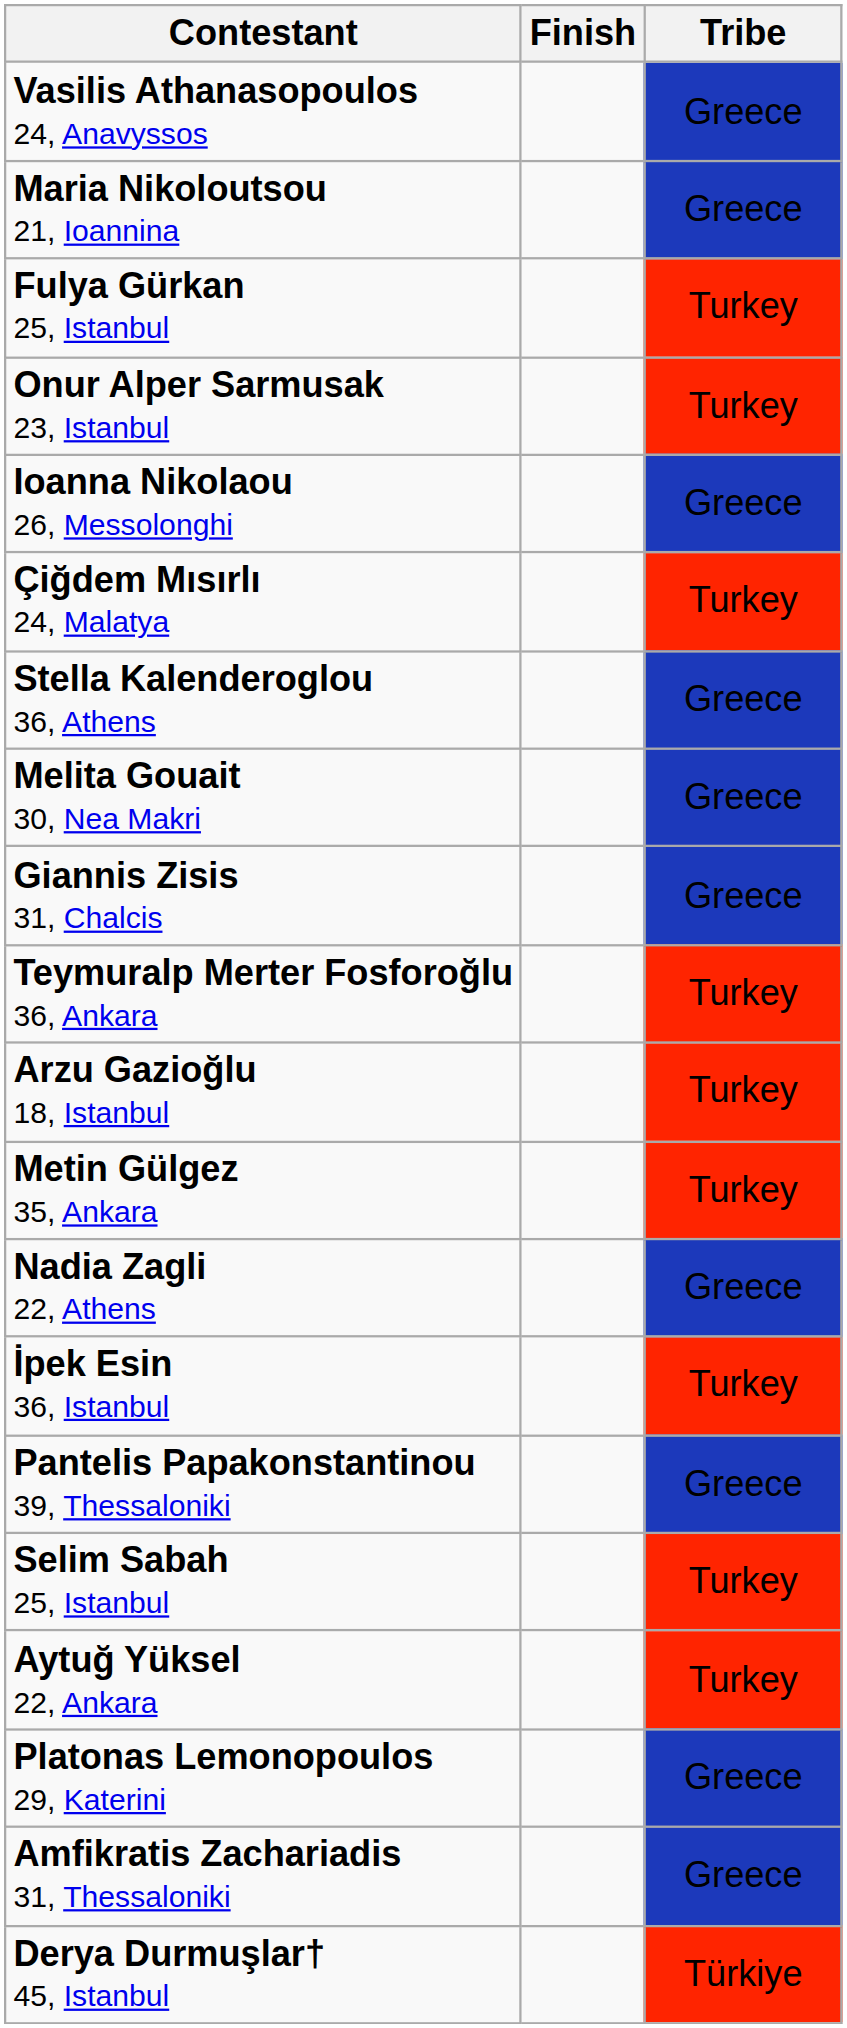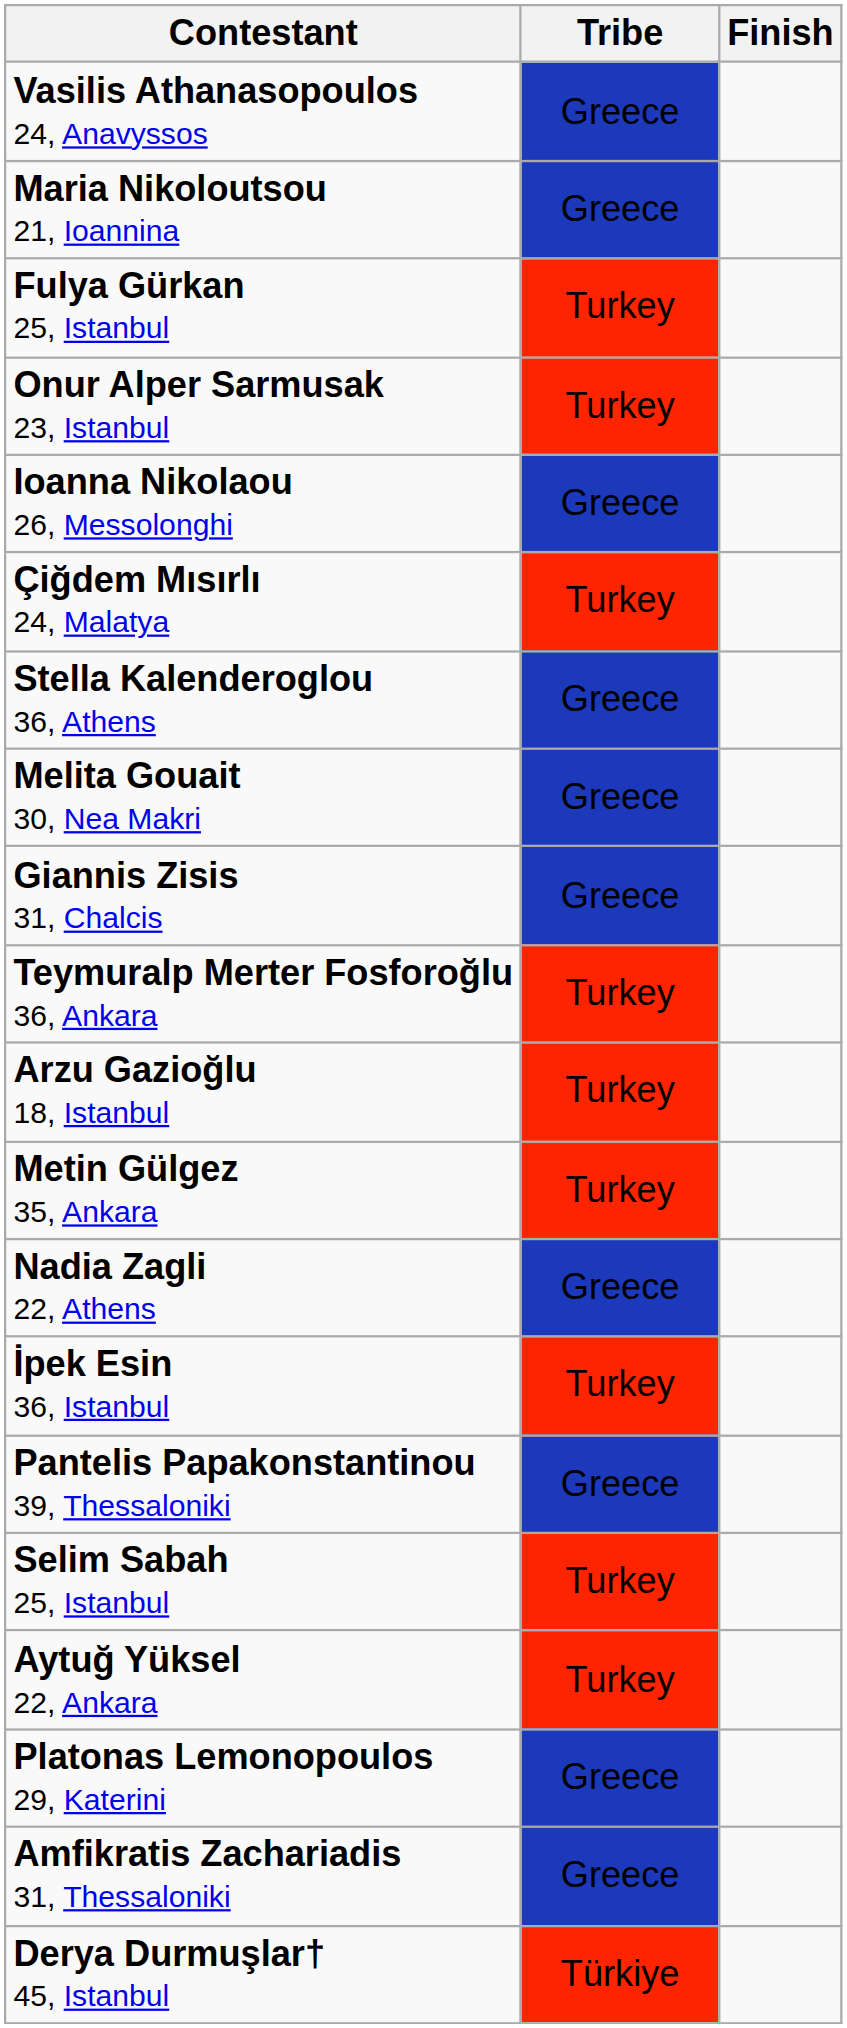columns swapped: Tribe <-> Finish
